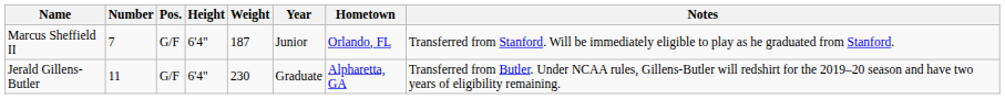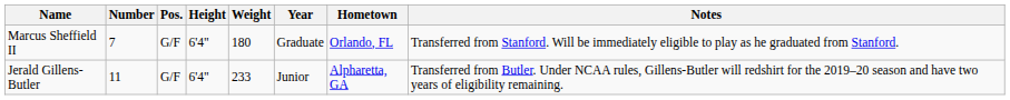Marcus Sheffield II | Weight: 187 -> 180
Marcus Sheffield II | Year: Junior -> Graduate
Jerald Gillens-Butler | Weight: 230 -> 233
Jerald Gillens-Butler | Year: Graduate -> Junior
